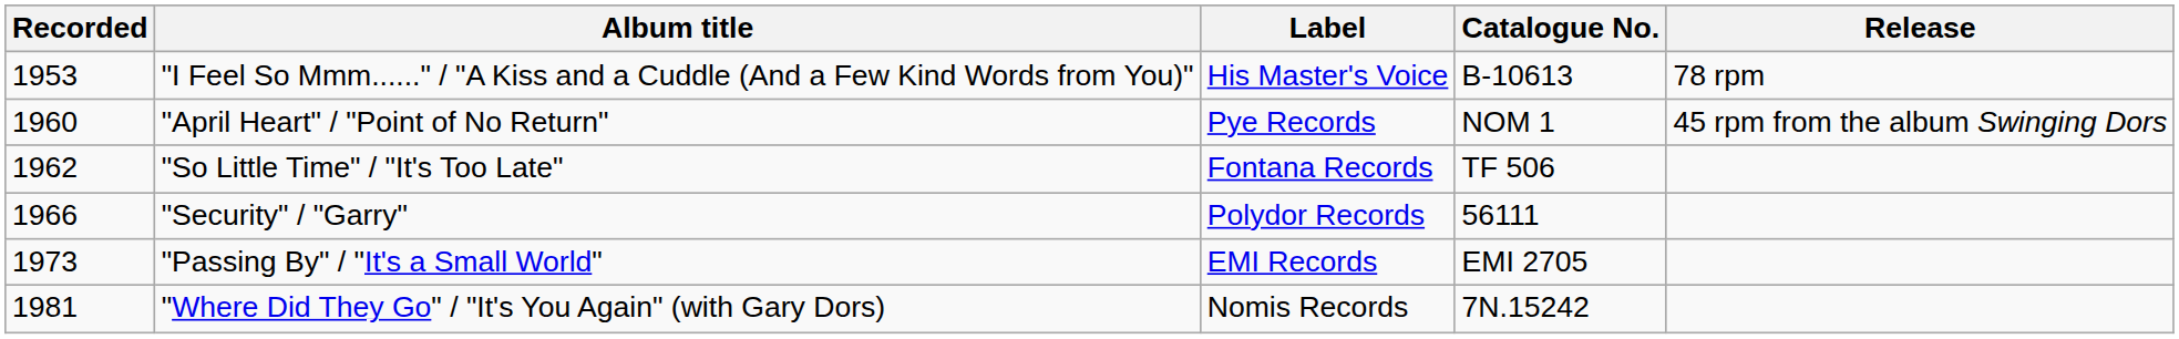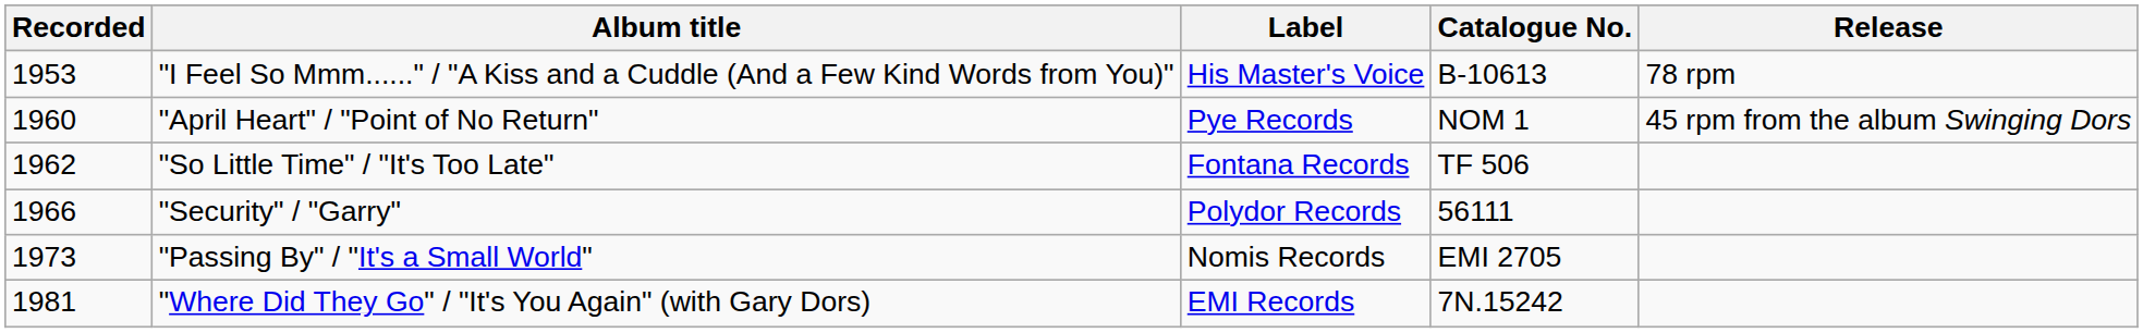"Passing By" / "It's a Small World" | Label: EMI Records -> Nomis Records
"Where Did They Go" / "It's You Again" (with Gary Dors) | Label: Nomis Records -> EMI Records
